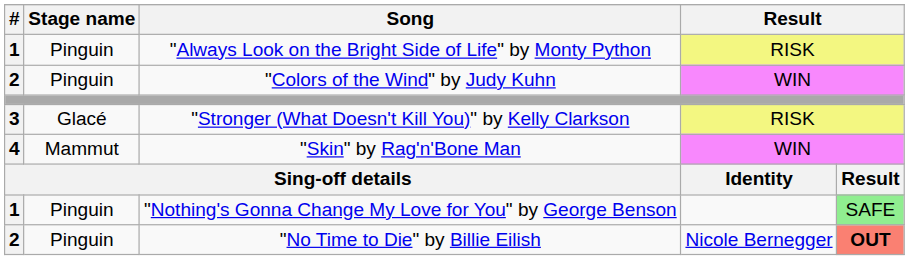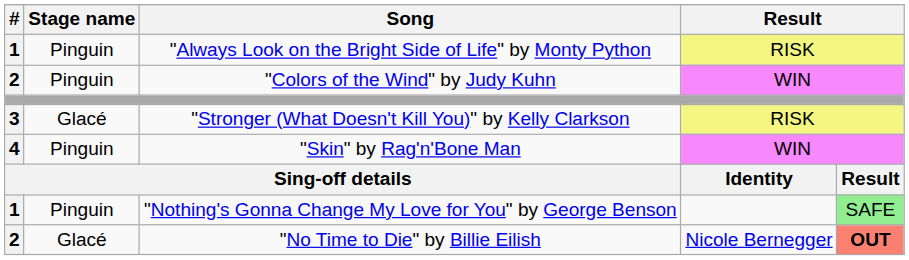"Skin" by Rag'n'Bone Man | Stage name: Mammut -> Pinguin
"No Time to Die" by Billie Eilish | Stage name: Pinguin -> Glacé
